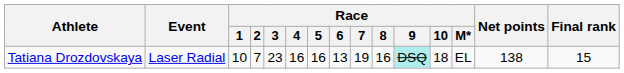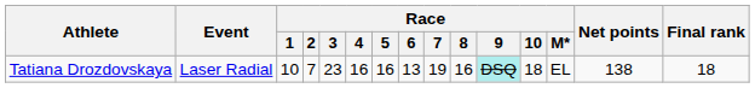Tatiana Drozdovskaya | Final rank: 15 -> 18
